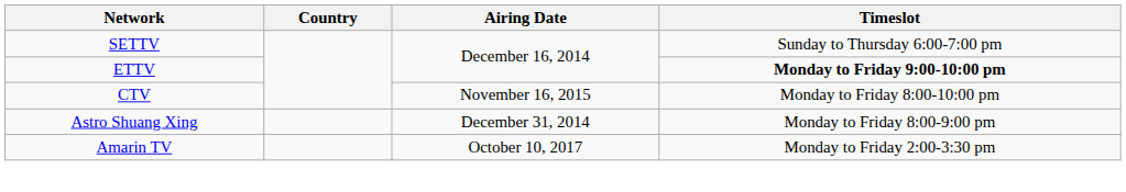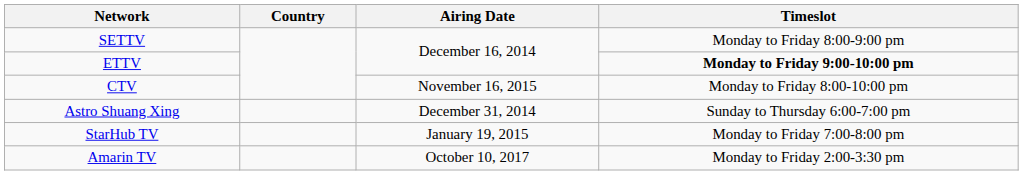SETTV | Timeslot: Sunday to Thursday 6:00-7:00 pm -> Monday to Friday 8:00-9:00 pm
Astro Shuang Xing | Timeslot: Monday to Friday 8:00-9:00 pm -> Sunday to Thursday 6:00-7:00 pm
+ row: StarHub TV | January 19, 2015 | Monday to Friday 7:00-8:00 pm
